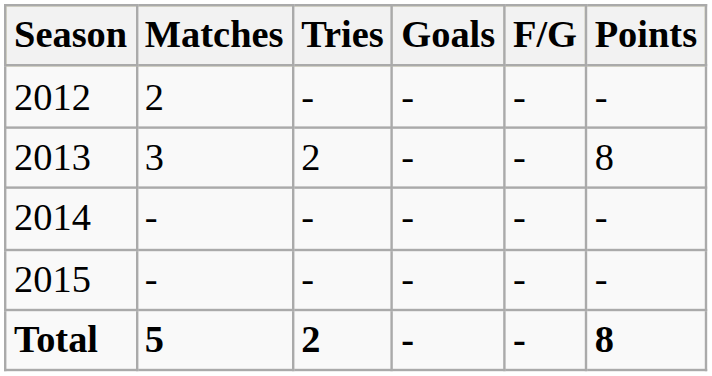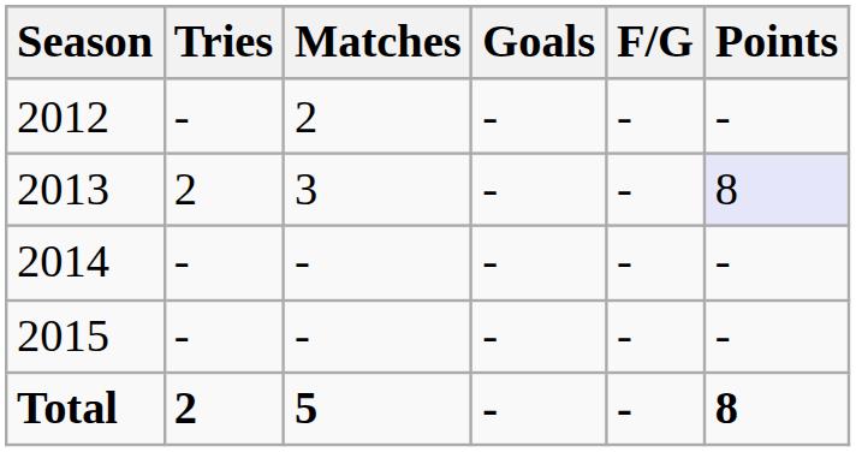columns swapped: Matches <-> Tries
2013 | Points: no background -> lavender background
